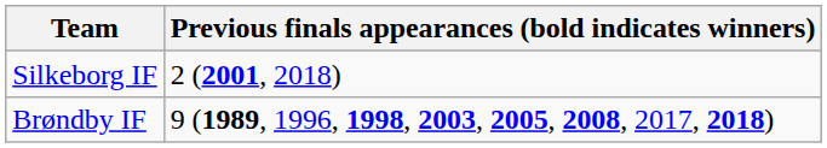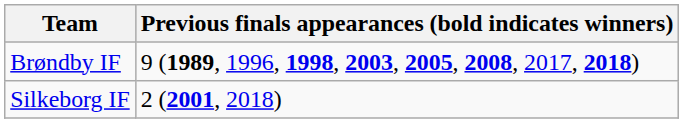rows swapped: Brøndby IF <-> Silkeborg IF
